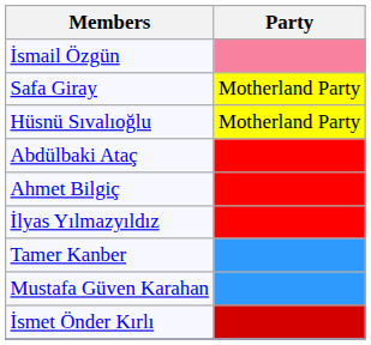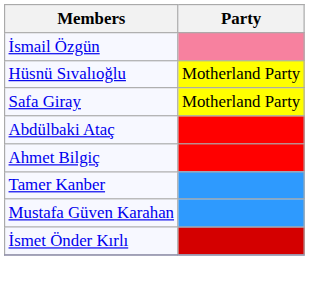rows swapped: Safa Giray <-> Hüsnü Sıvalıoğlu
- row: İlyas Yılmazyıldız
